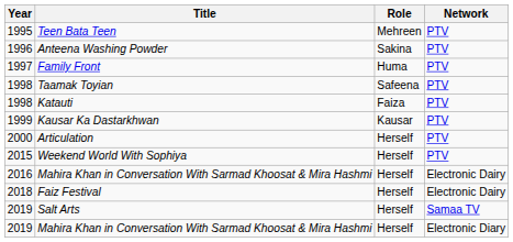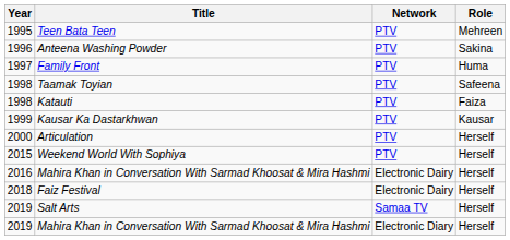columns swapped: Role <-> Network
